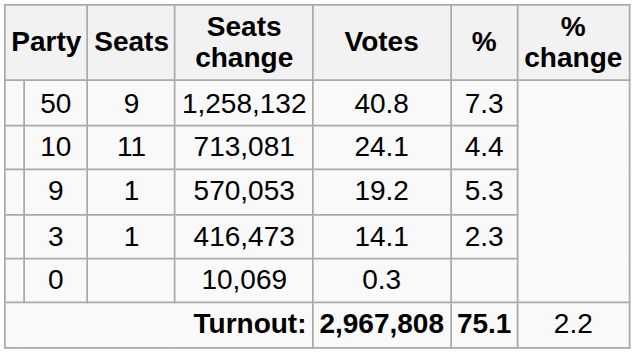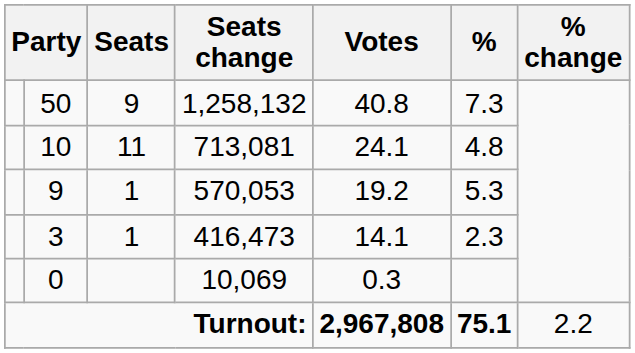10 | %: 4.4 -> 4.8
